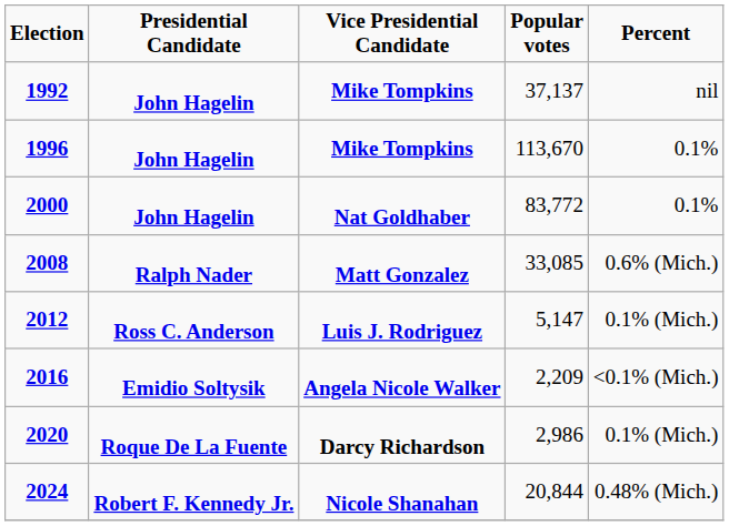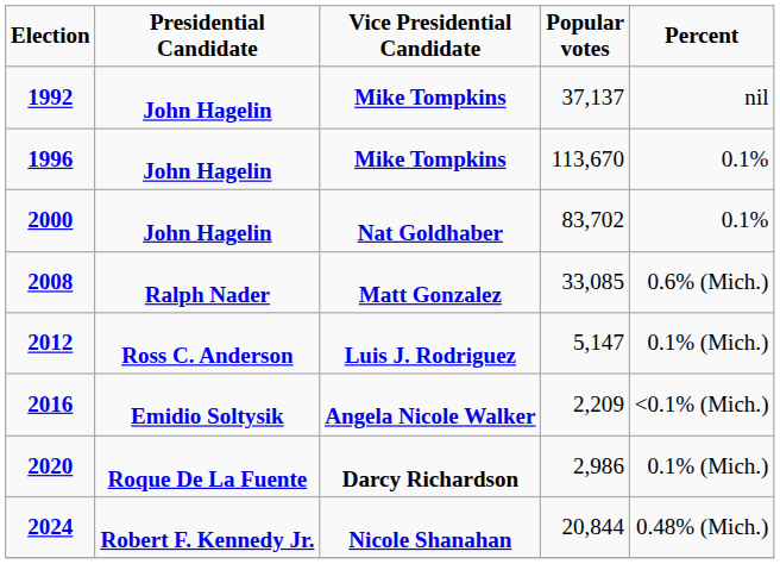2000 | Popular votes: 83,772 -> 83,702
